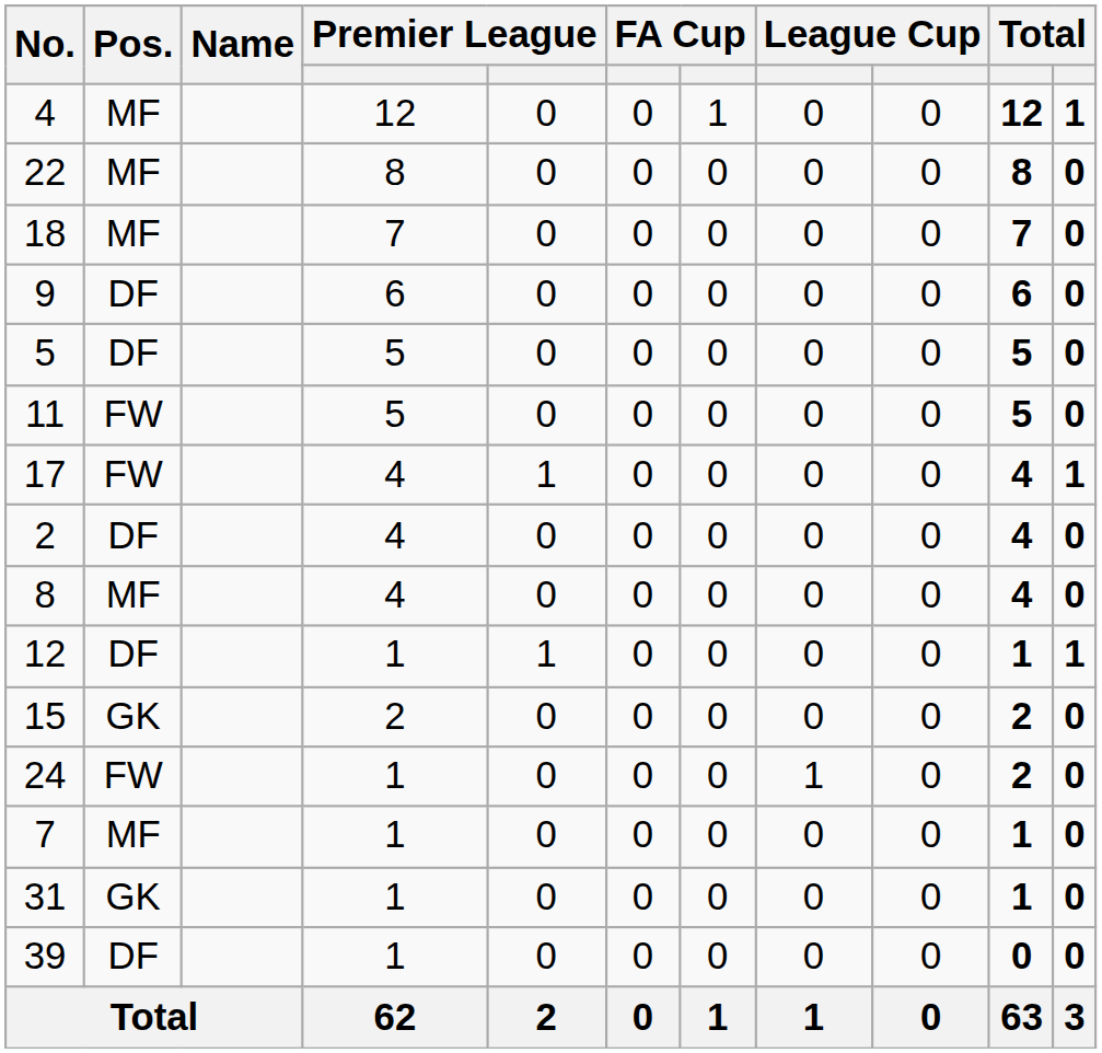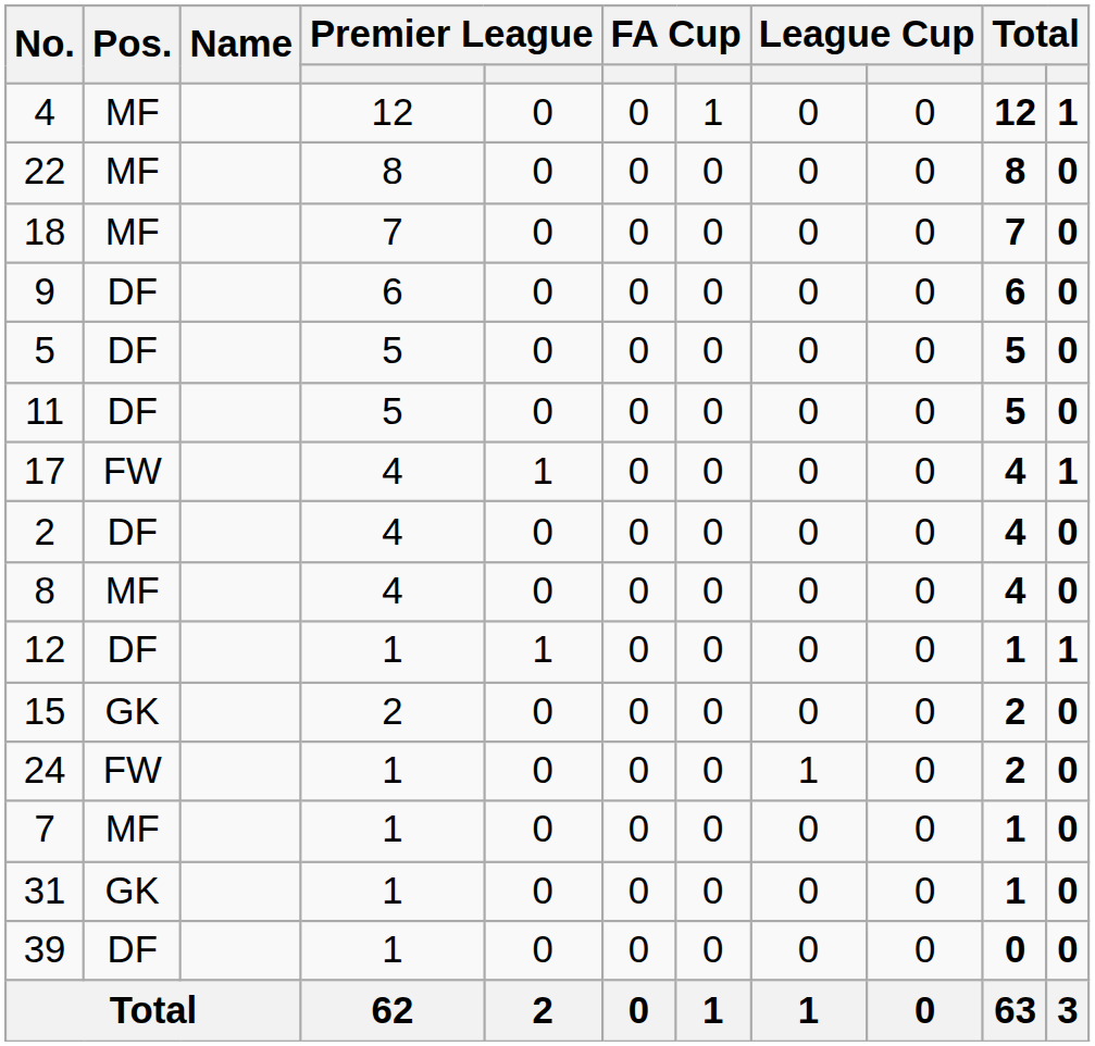11 | Pos.: FW -> DF
